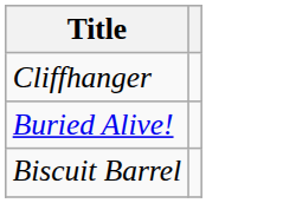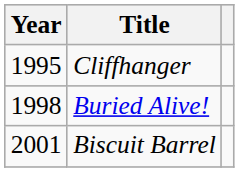+ column: Year | 1995 | 1998 | 2001
